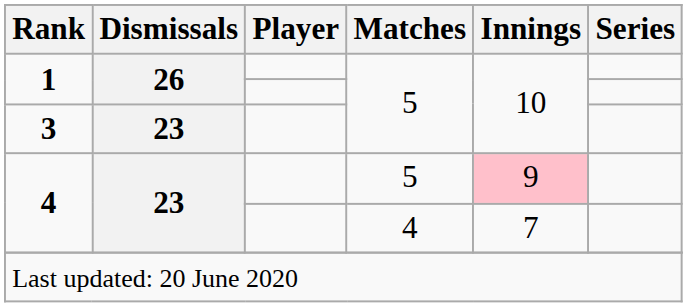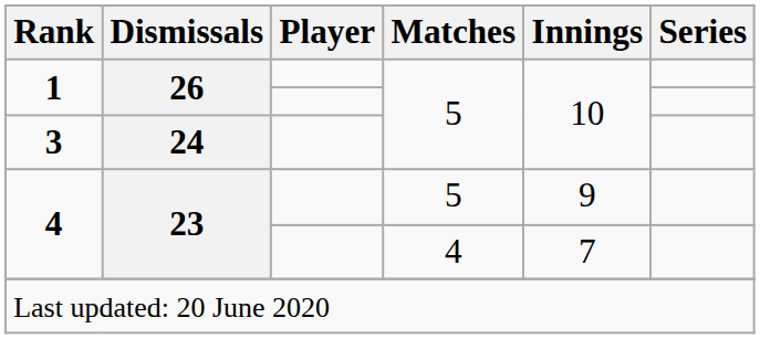3 | Dismissals: 23 -> 24
4 / 5 | Innings: pink background -> no background
